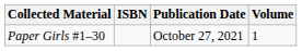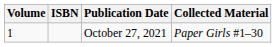columns swapped: Volume <-> Collected Material
